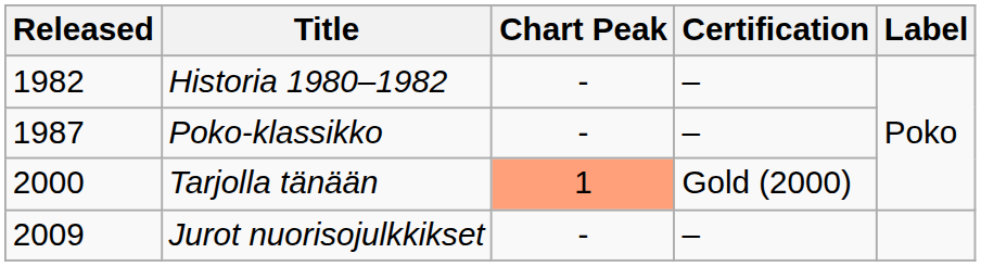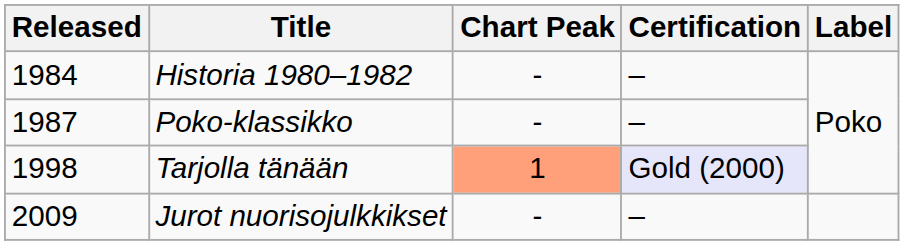Historia 1980–1982 | Released: 1982 -> 1984
Tarjolla tänään | Released: 2000 -> 1998
Tarjolla tänään | Certification: no background -> lavender background
